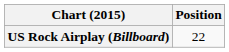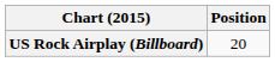US Rock Airplay (Billboard) | Position: 22 -> 20
